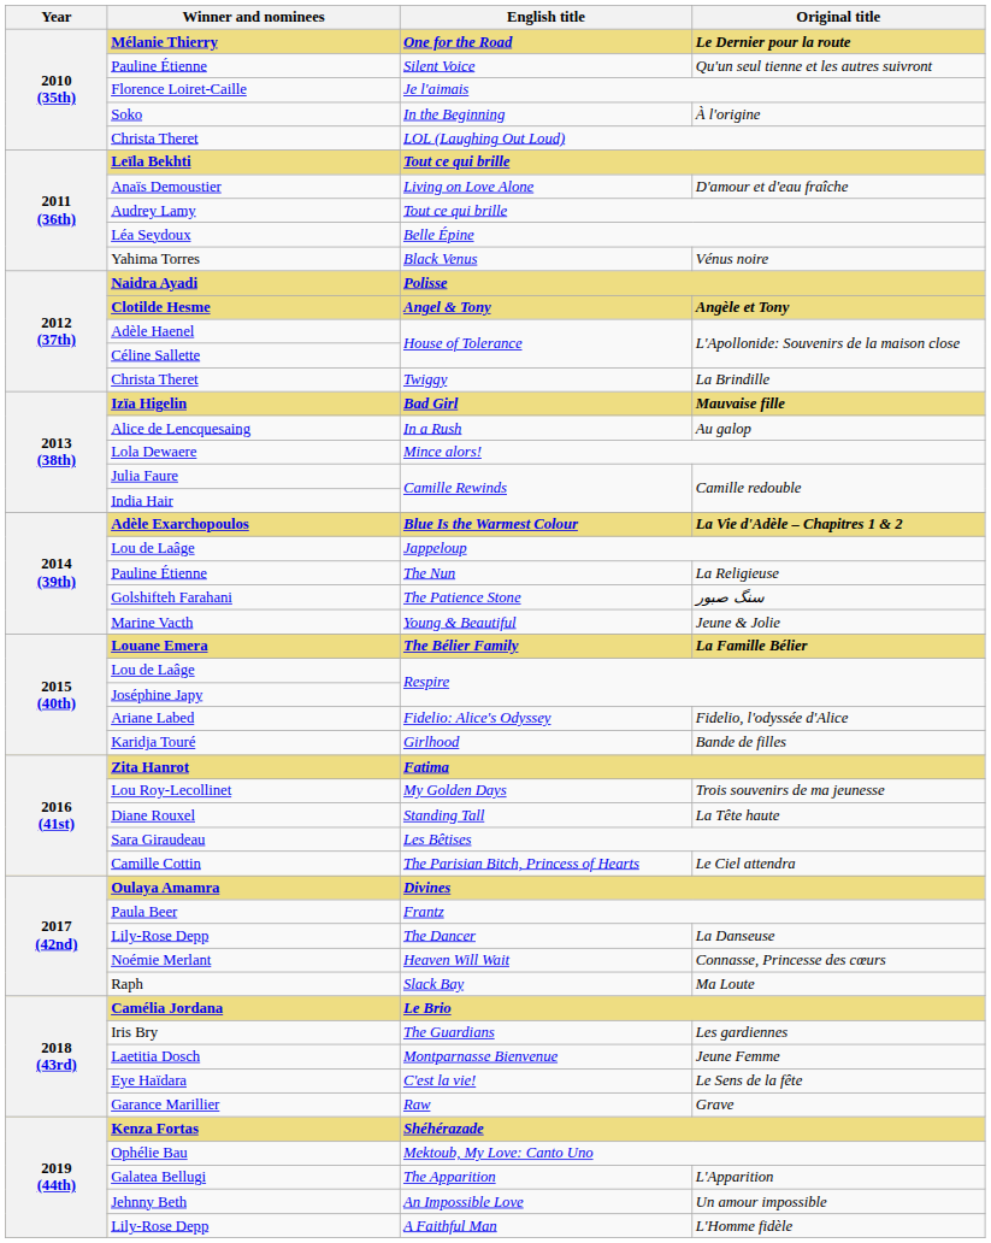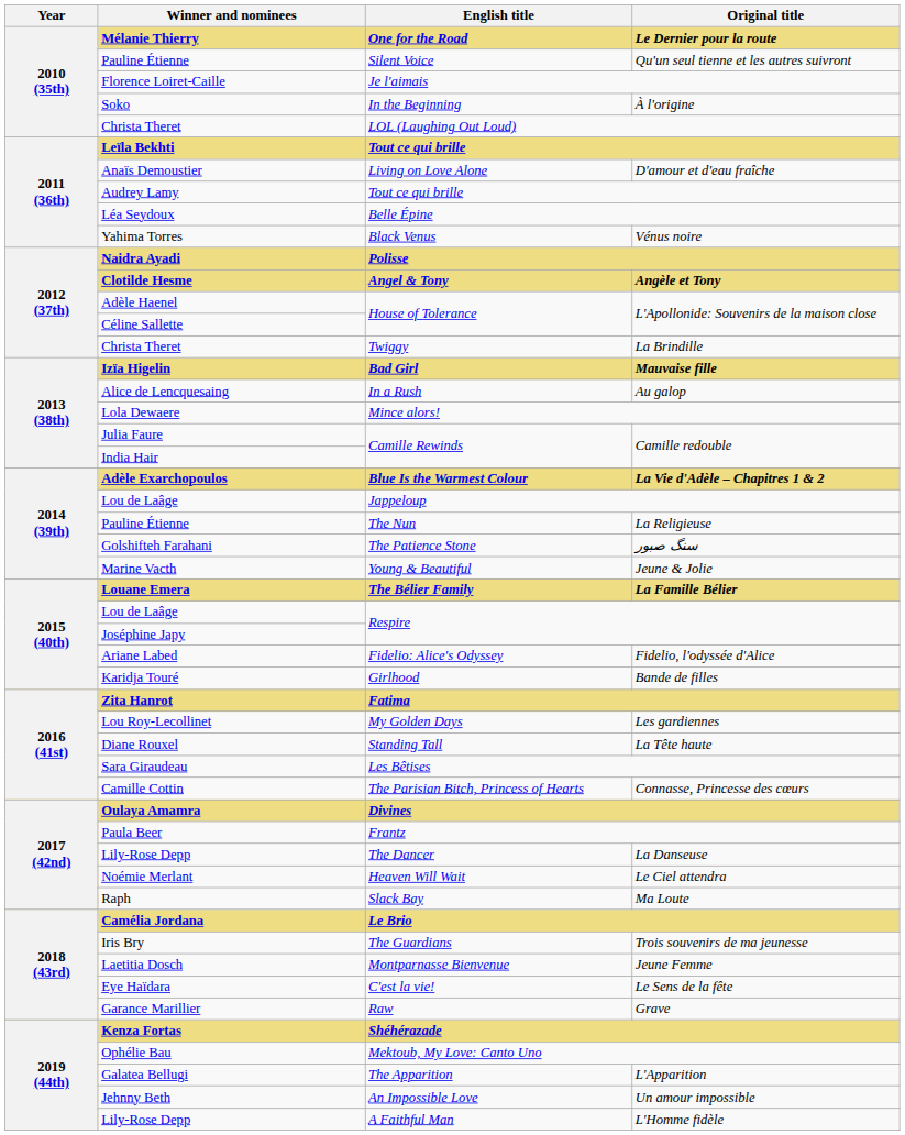Lou Roy-Lecollinet | Original title: Trois souvenirs de ma jeunesse -> Les gardiennes
Camille Cottin | Original title: Le Ciel attendra -> Connasse, Princesse des cœurs
Noémie Merlant | Original title: Connasse, Princesse des cœurs -> Le Ciel attendra
Iris Bry | Original title: Les gardiennes -> Trois souvenirs de ma jeunesse
